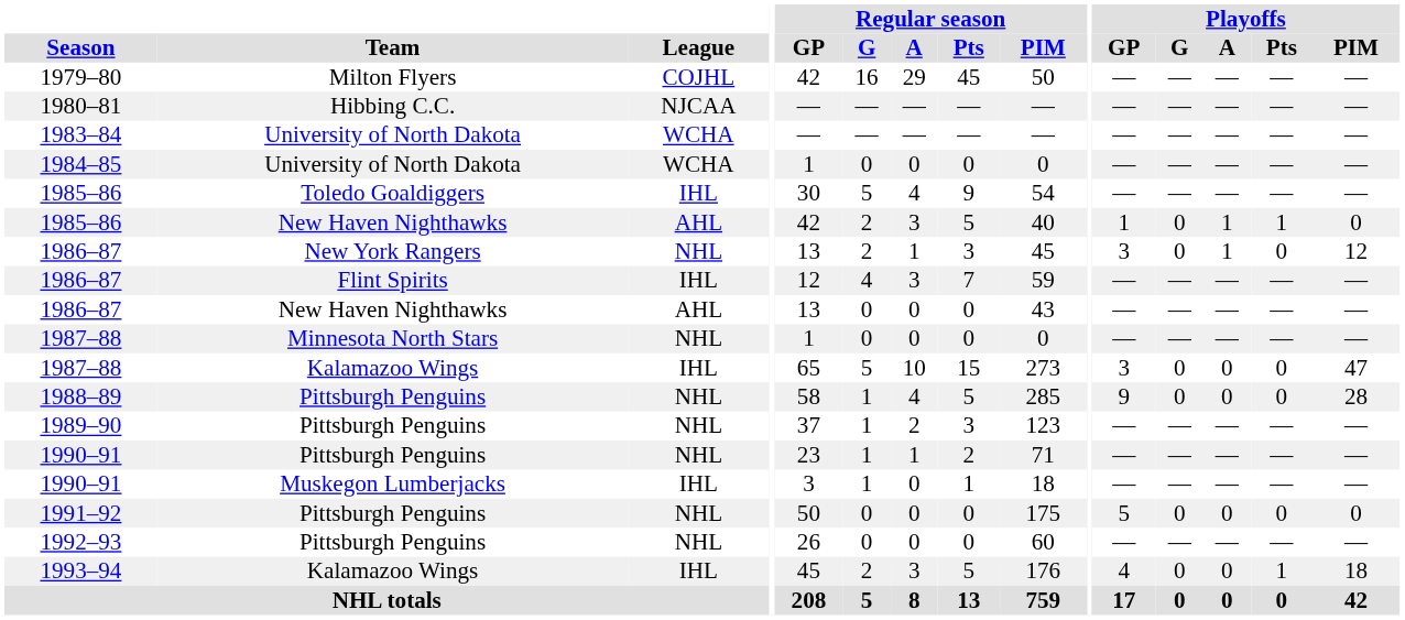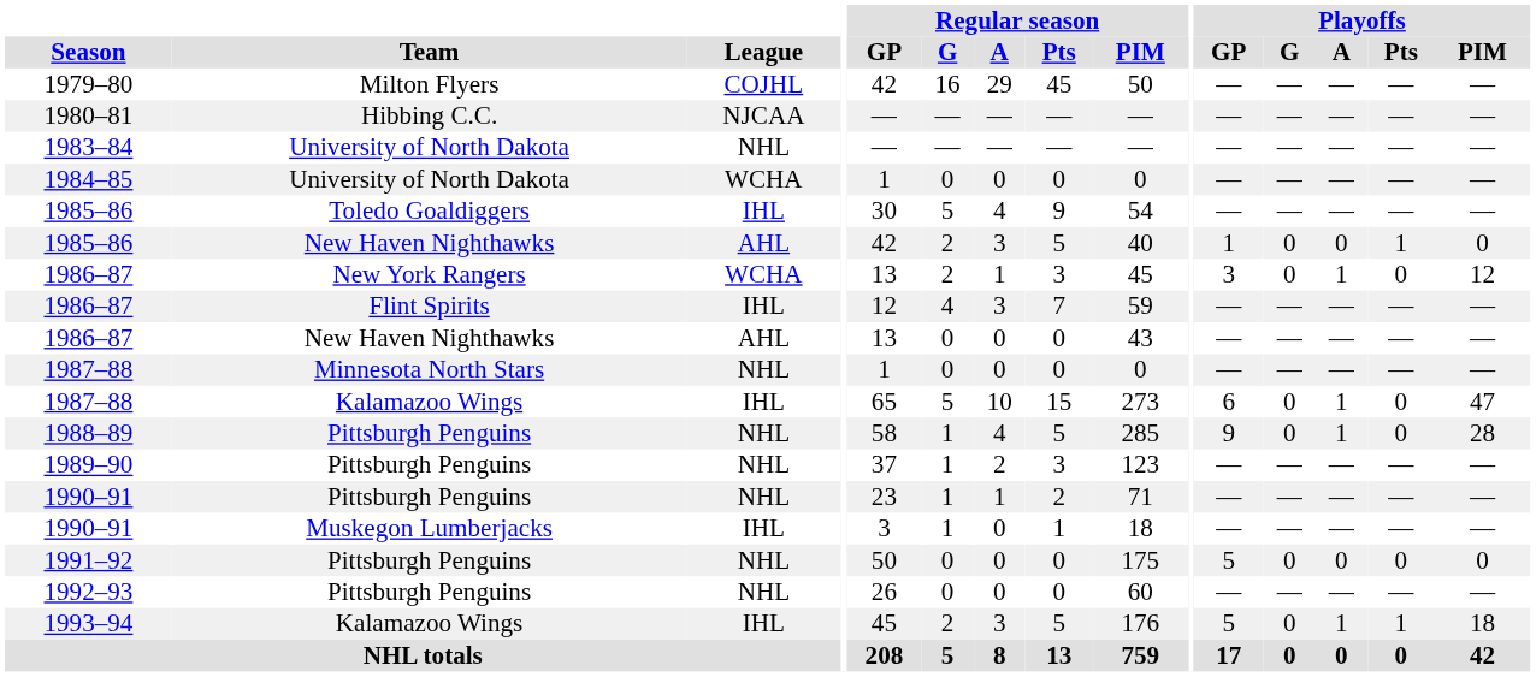1983–84 | League: WCHA -> NHL
1985–86 / New Haven Nighthawks | Playoffs / A: 1 -> 0
1986–87 / New York Rangers | League: NHL -> WCHA
1987–88 / Kalamazoo Wings | Playoffs / GP: 3 -> 6
1987–88 / Kalamazoo Wings | Playoffs / A: 0 -> 1
1988–89 | Playoffs / A: 0 -> 1
1993–94 | Playoffs / GP: 4 -> 5
1993–94 | Playoffs / A: 0 -> 1
